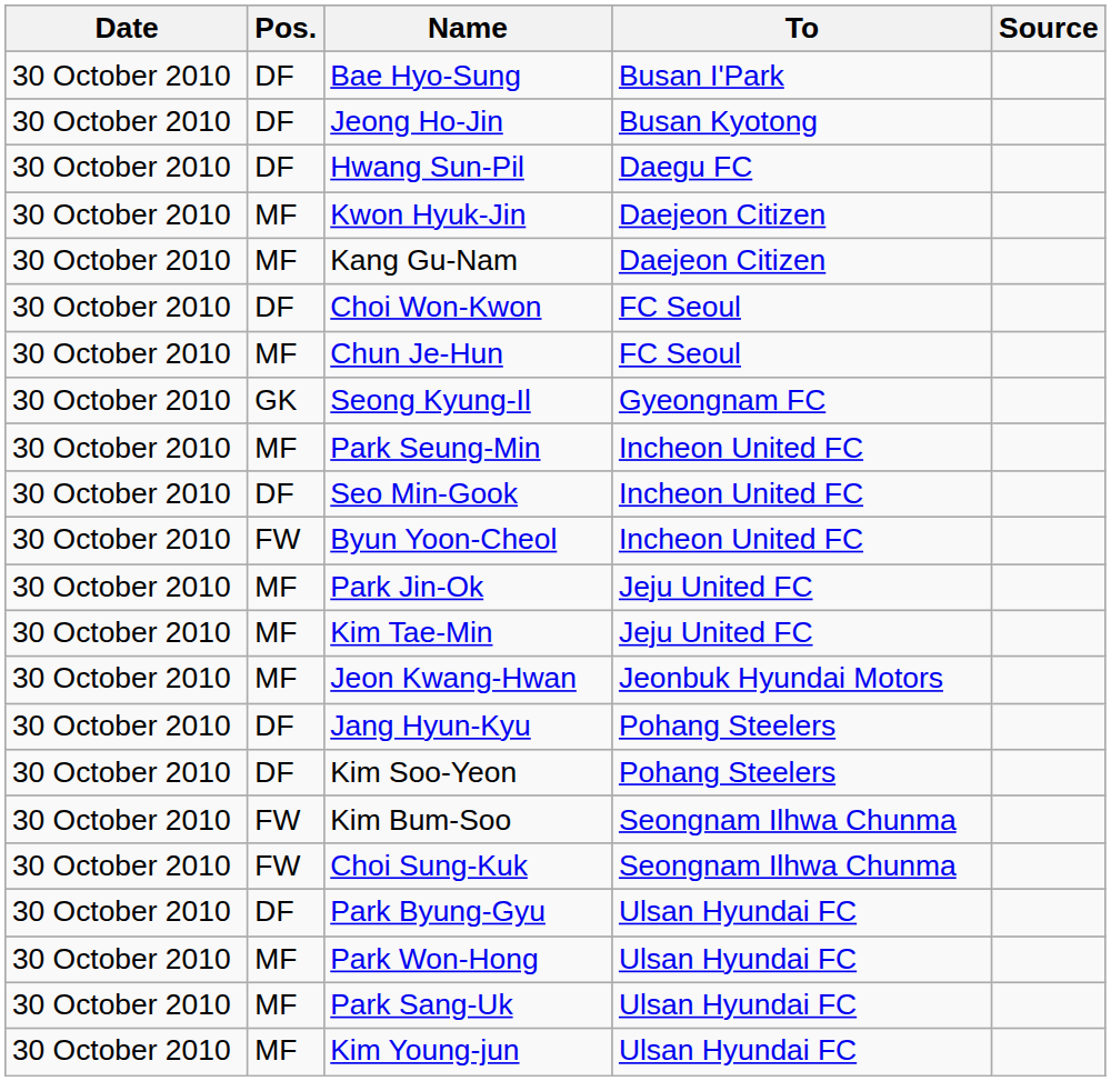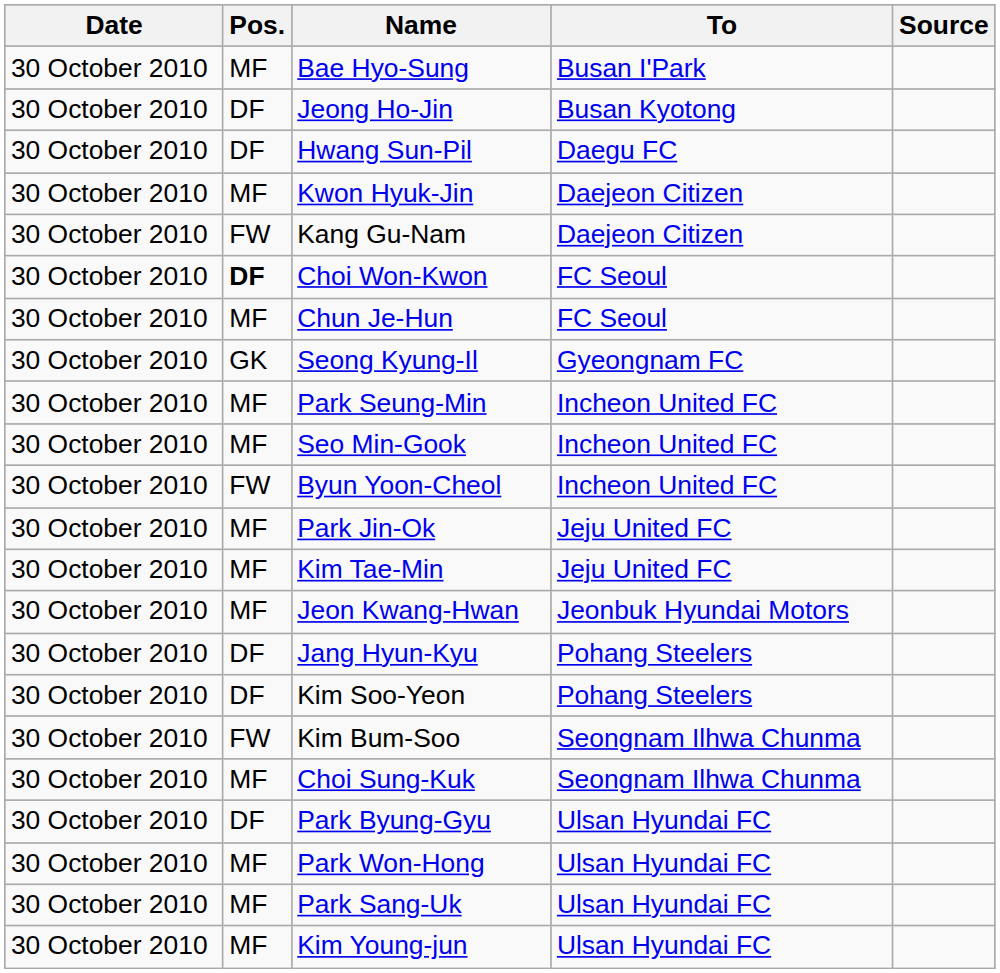Bae Hyo-Sung | Pos.: DF -> MF
Kang Gu-Nam | Pos.: MF -> FW
Choi Won-Kwon | Pos.: normal -> bold
Seo Min-Gook | Pos.: DF -> MF
Choi Sung-Kuk | Pos.: FW -> MF
